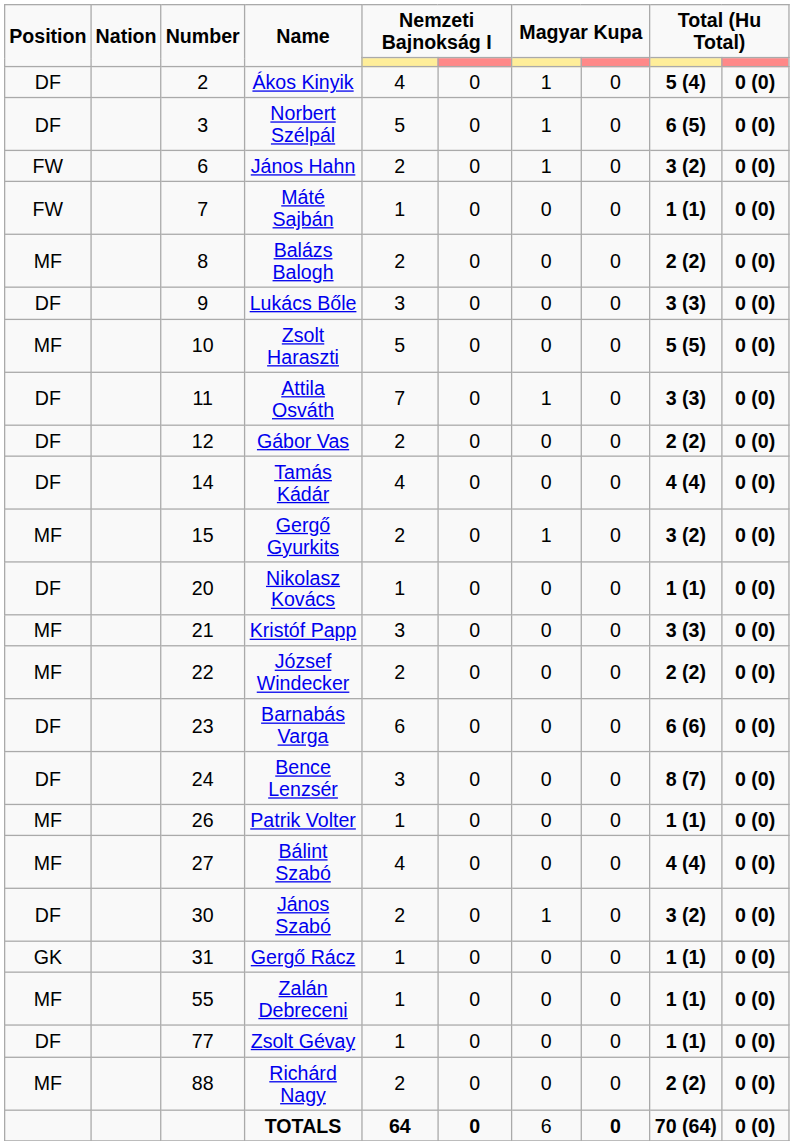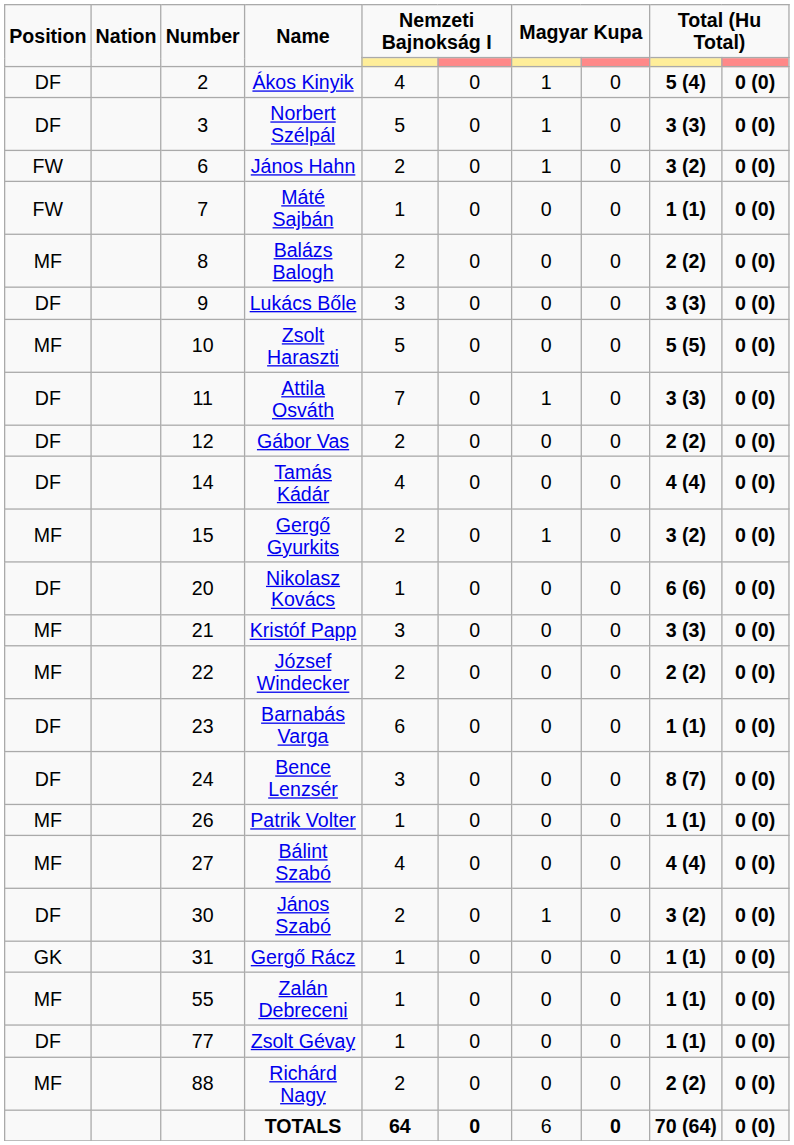Norbert Szélpál | column 9: 6 (5) -> 3 (3)
Nikolasz Kovács | column 9: 1 (1) -> 6 (6)
Barnabás Varga | column 9: 6 (6) -> 1 (1)
